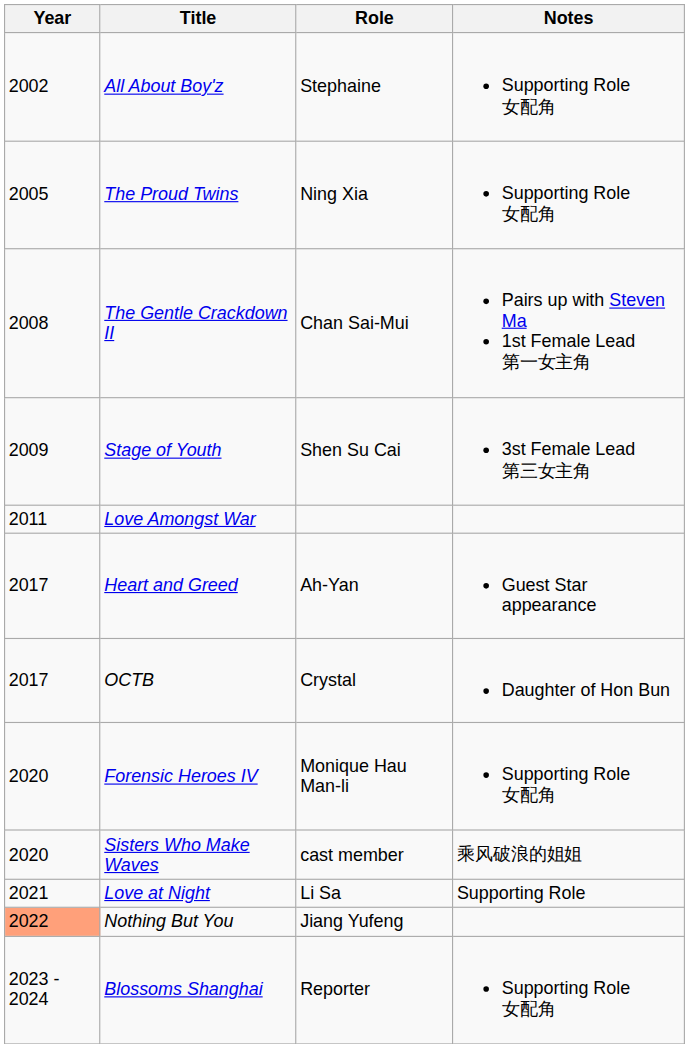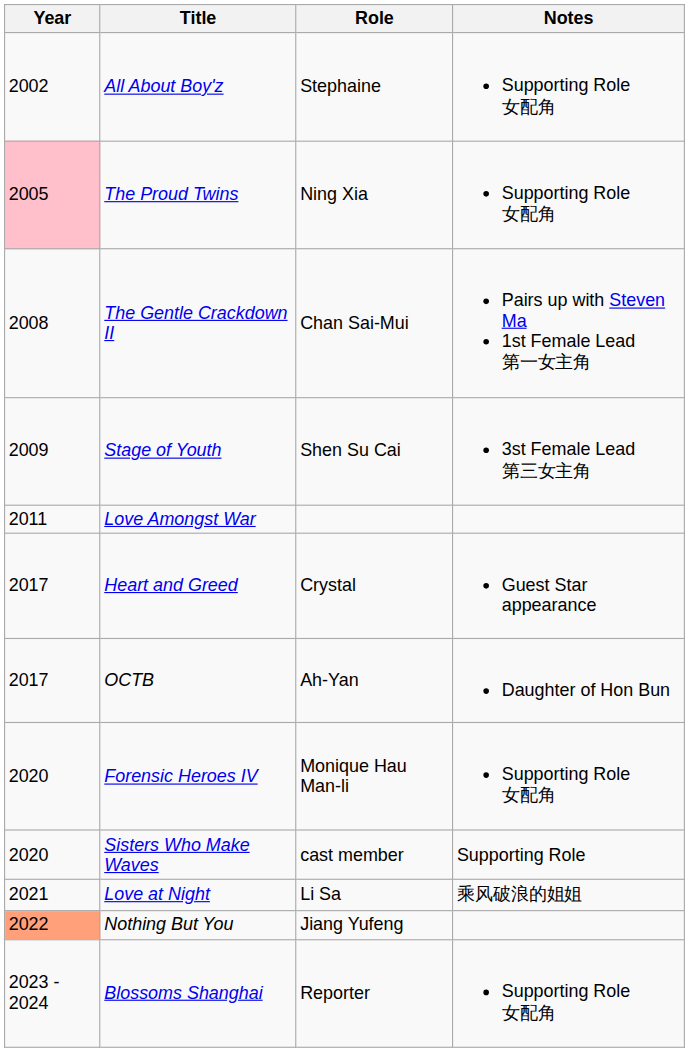The Proud Twins | Year: no background -> pink background
Heart and Greed | Role: Ah-Yan -> Crystal
OCTB | Role: Crystal -> Ah-Yan
Sisters Who Make Waves | Notes: 乘风破浪的姐姐 -> Supporting Role
Love at Night | Notes: Supporting Role -> 乘风破浪的姐姐
